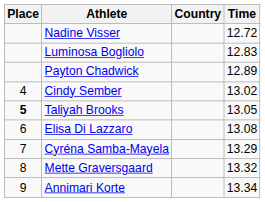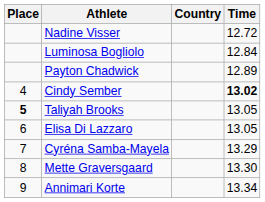Luminosa Bogliolo | Time: 12.83 -> 12.84
Cindy Sember | Time: normal -> bold
Elisa Di Lazzaro | Time: 13.08 -> 13.05
Mette Graversgaard | Time: 13.32 -> 13.30
